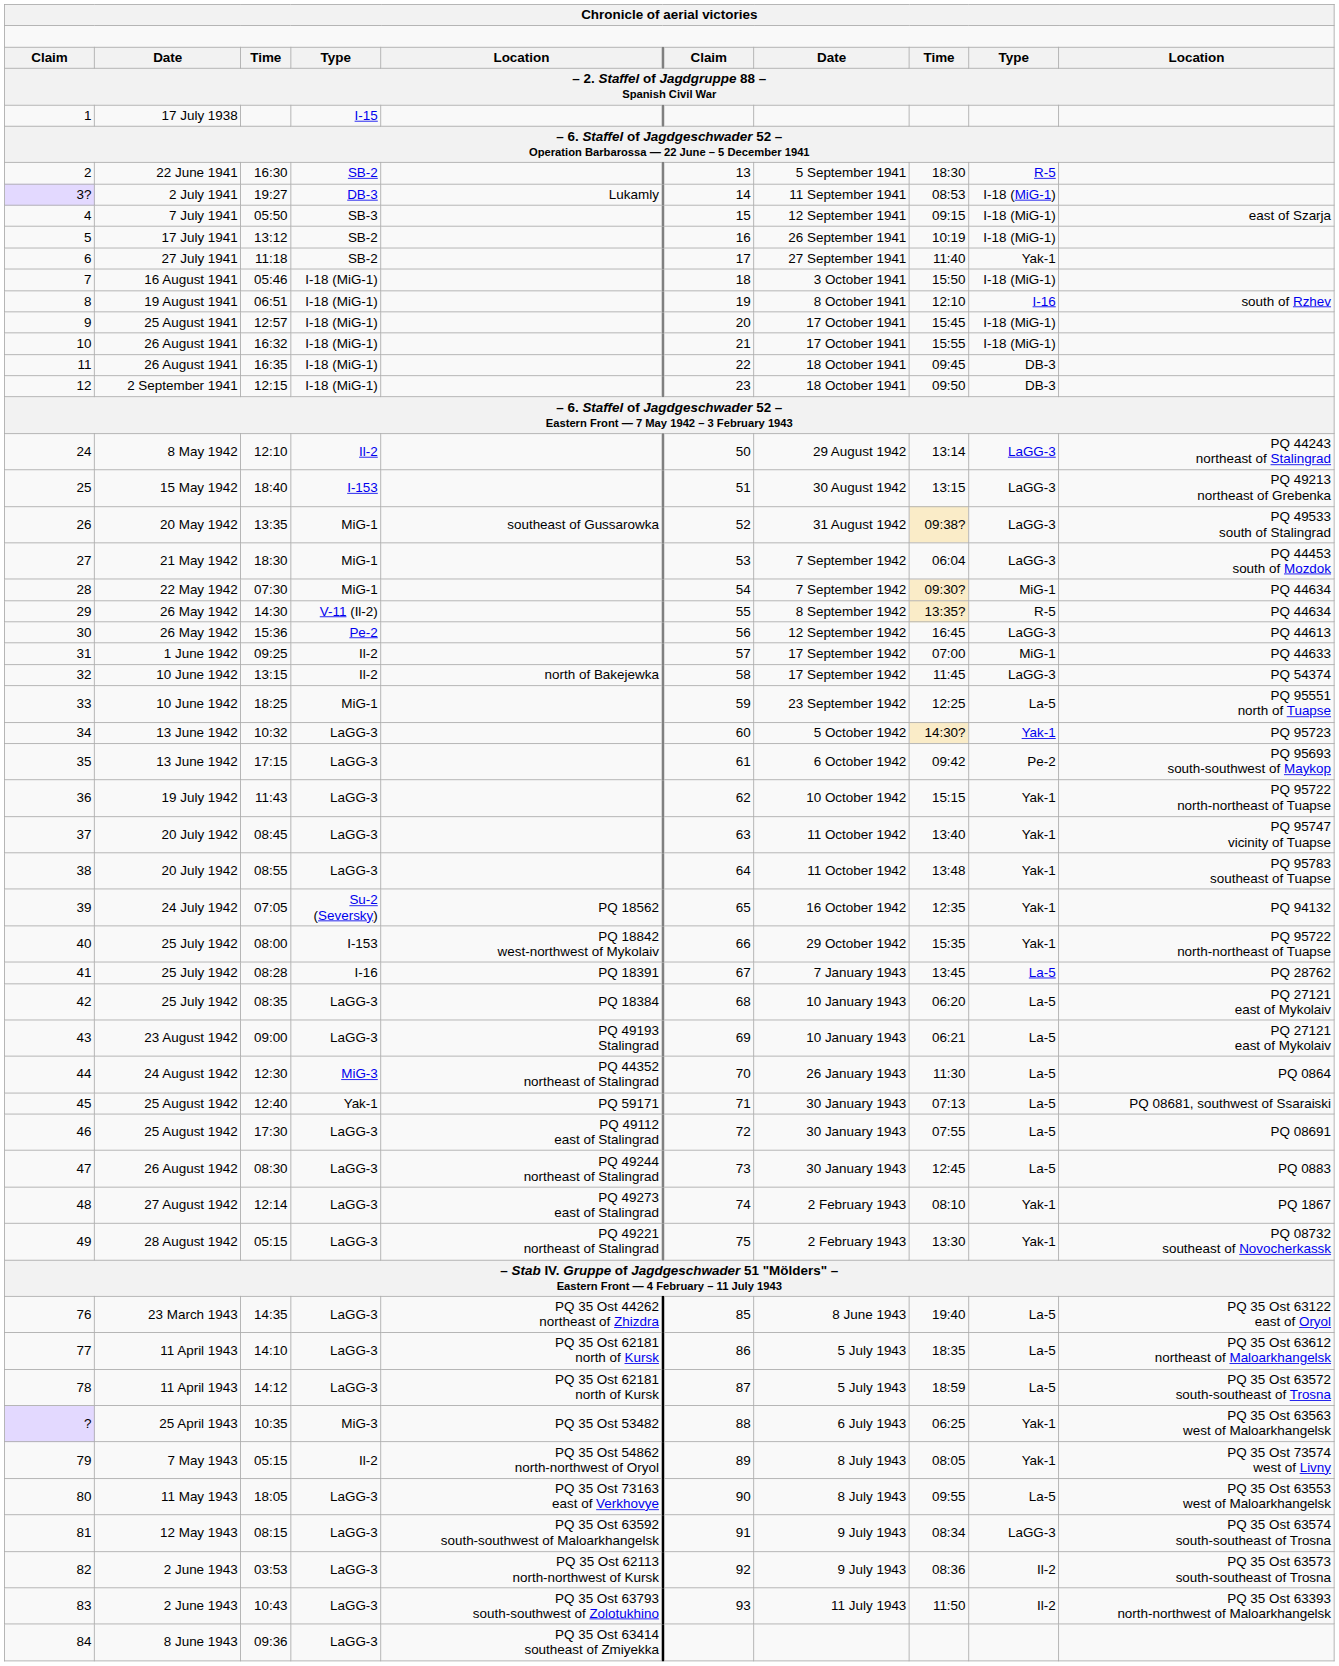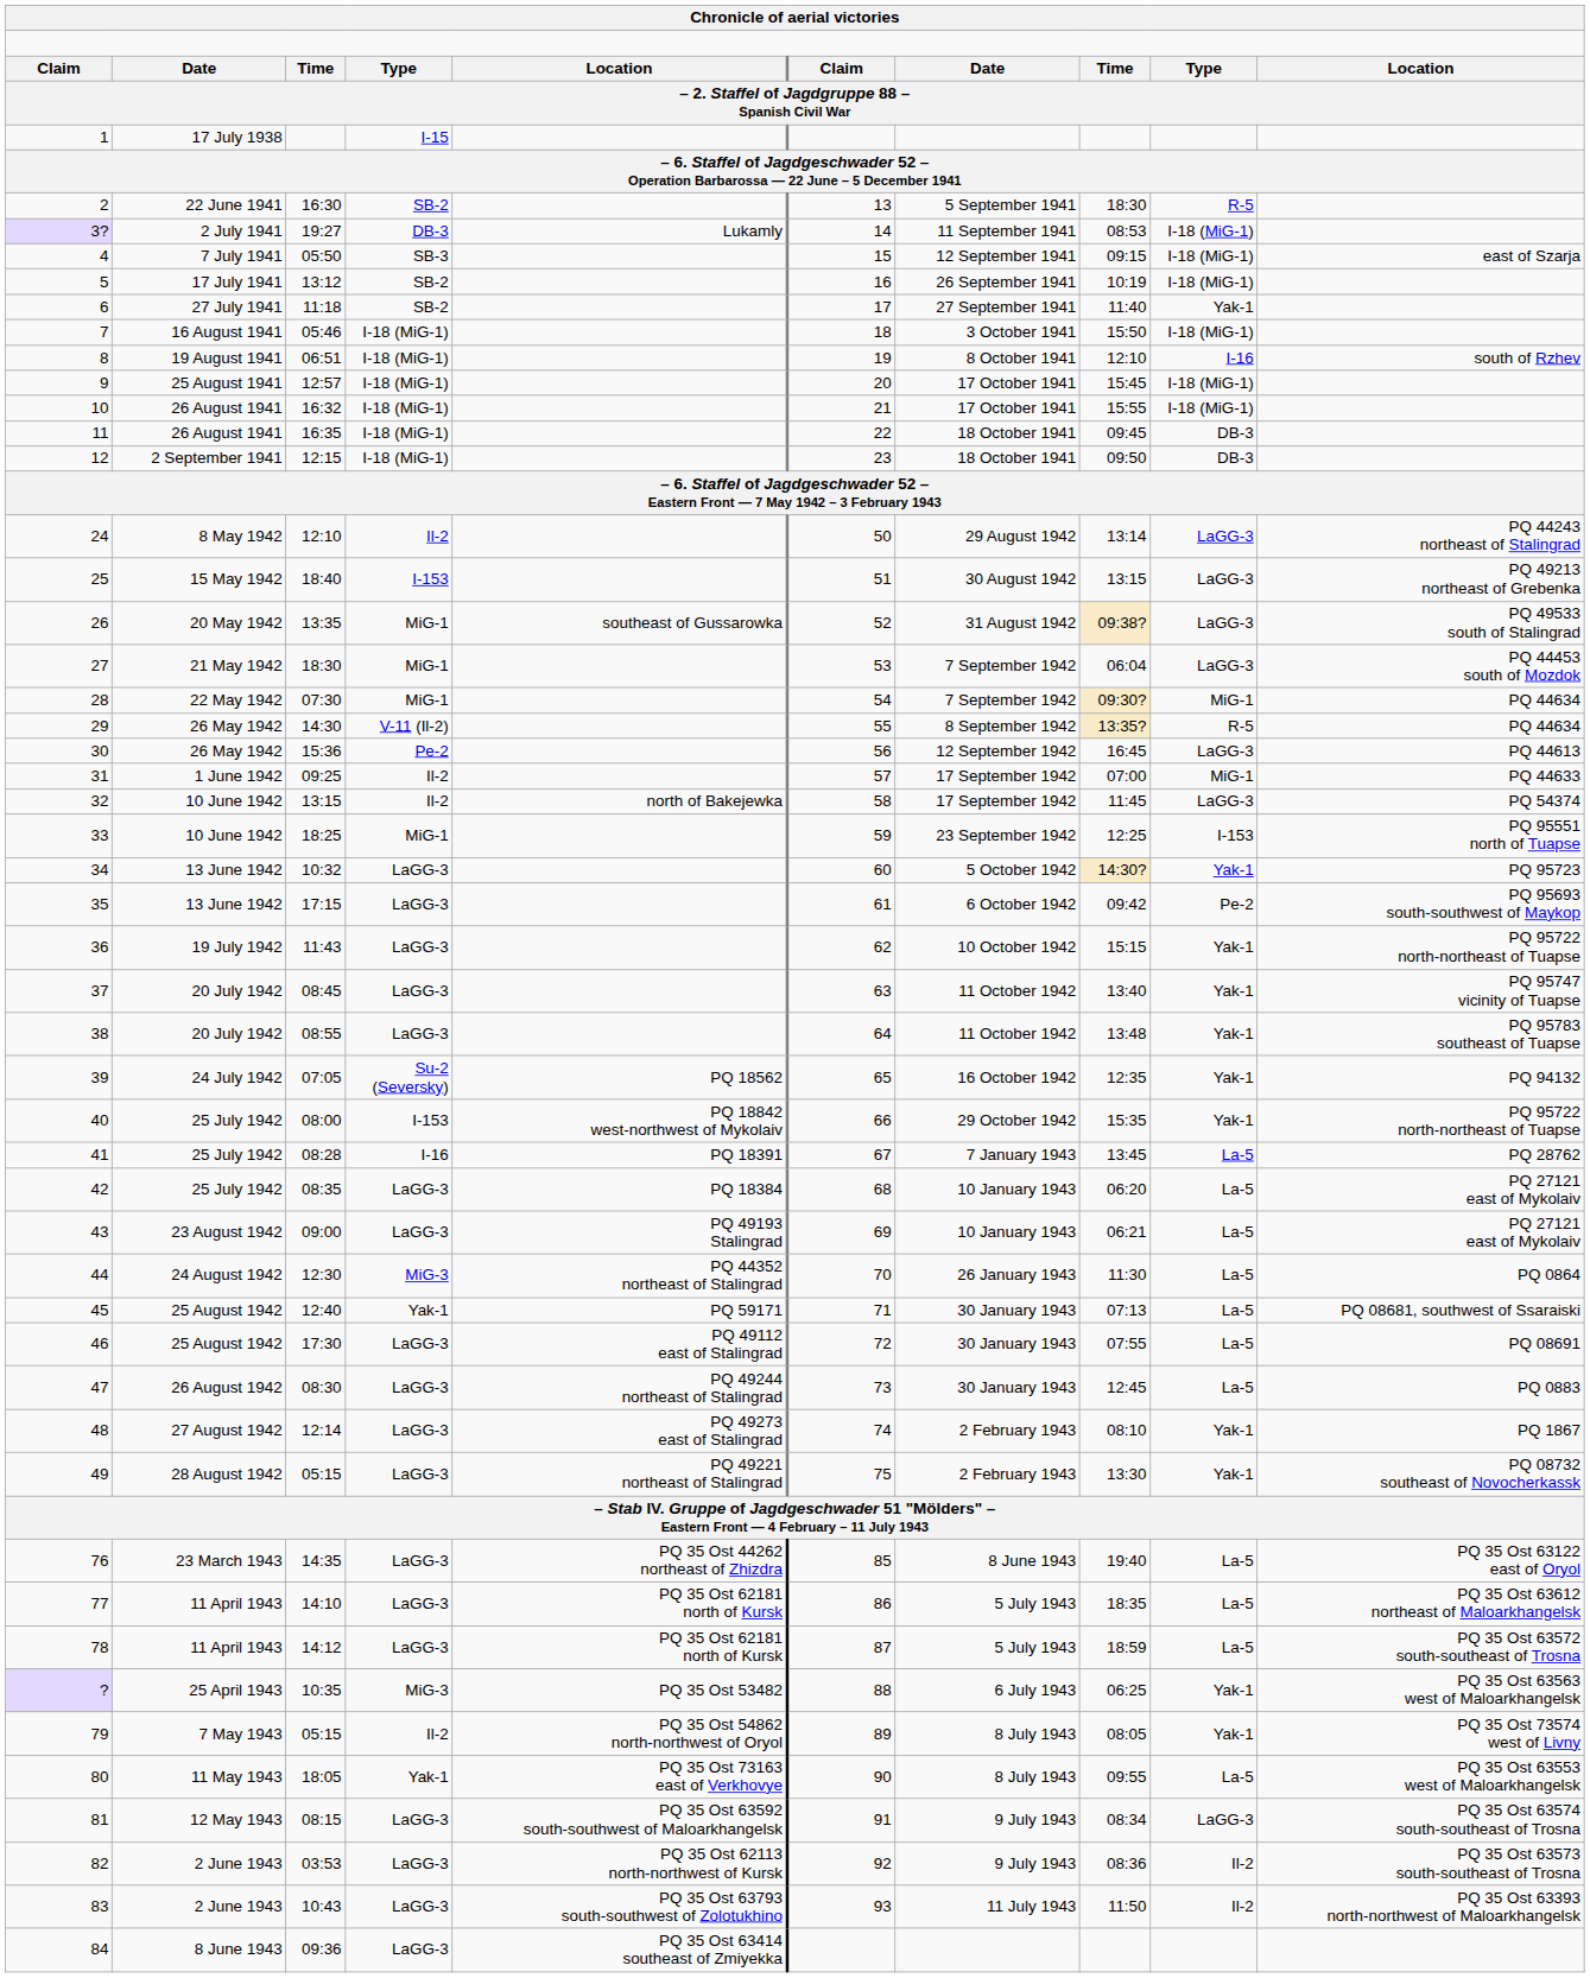33 | column 9: La-5 -> I-153
80 | column 4: LaGG-3 -> Yak-1
